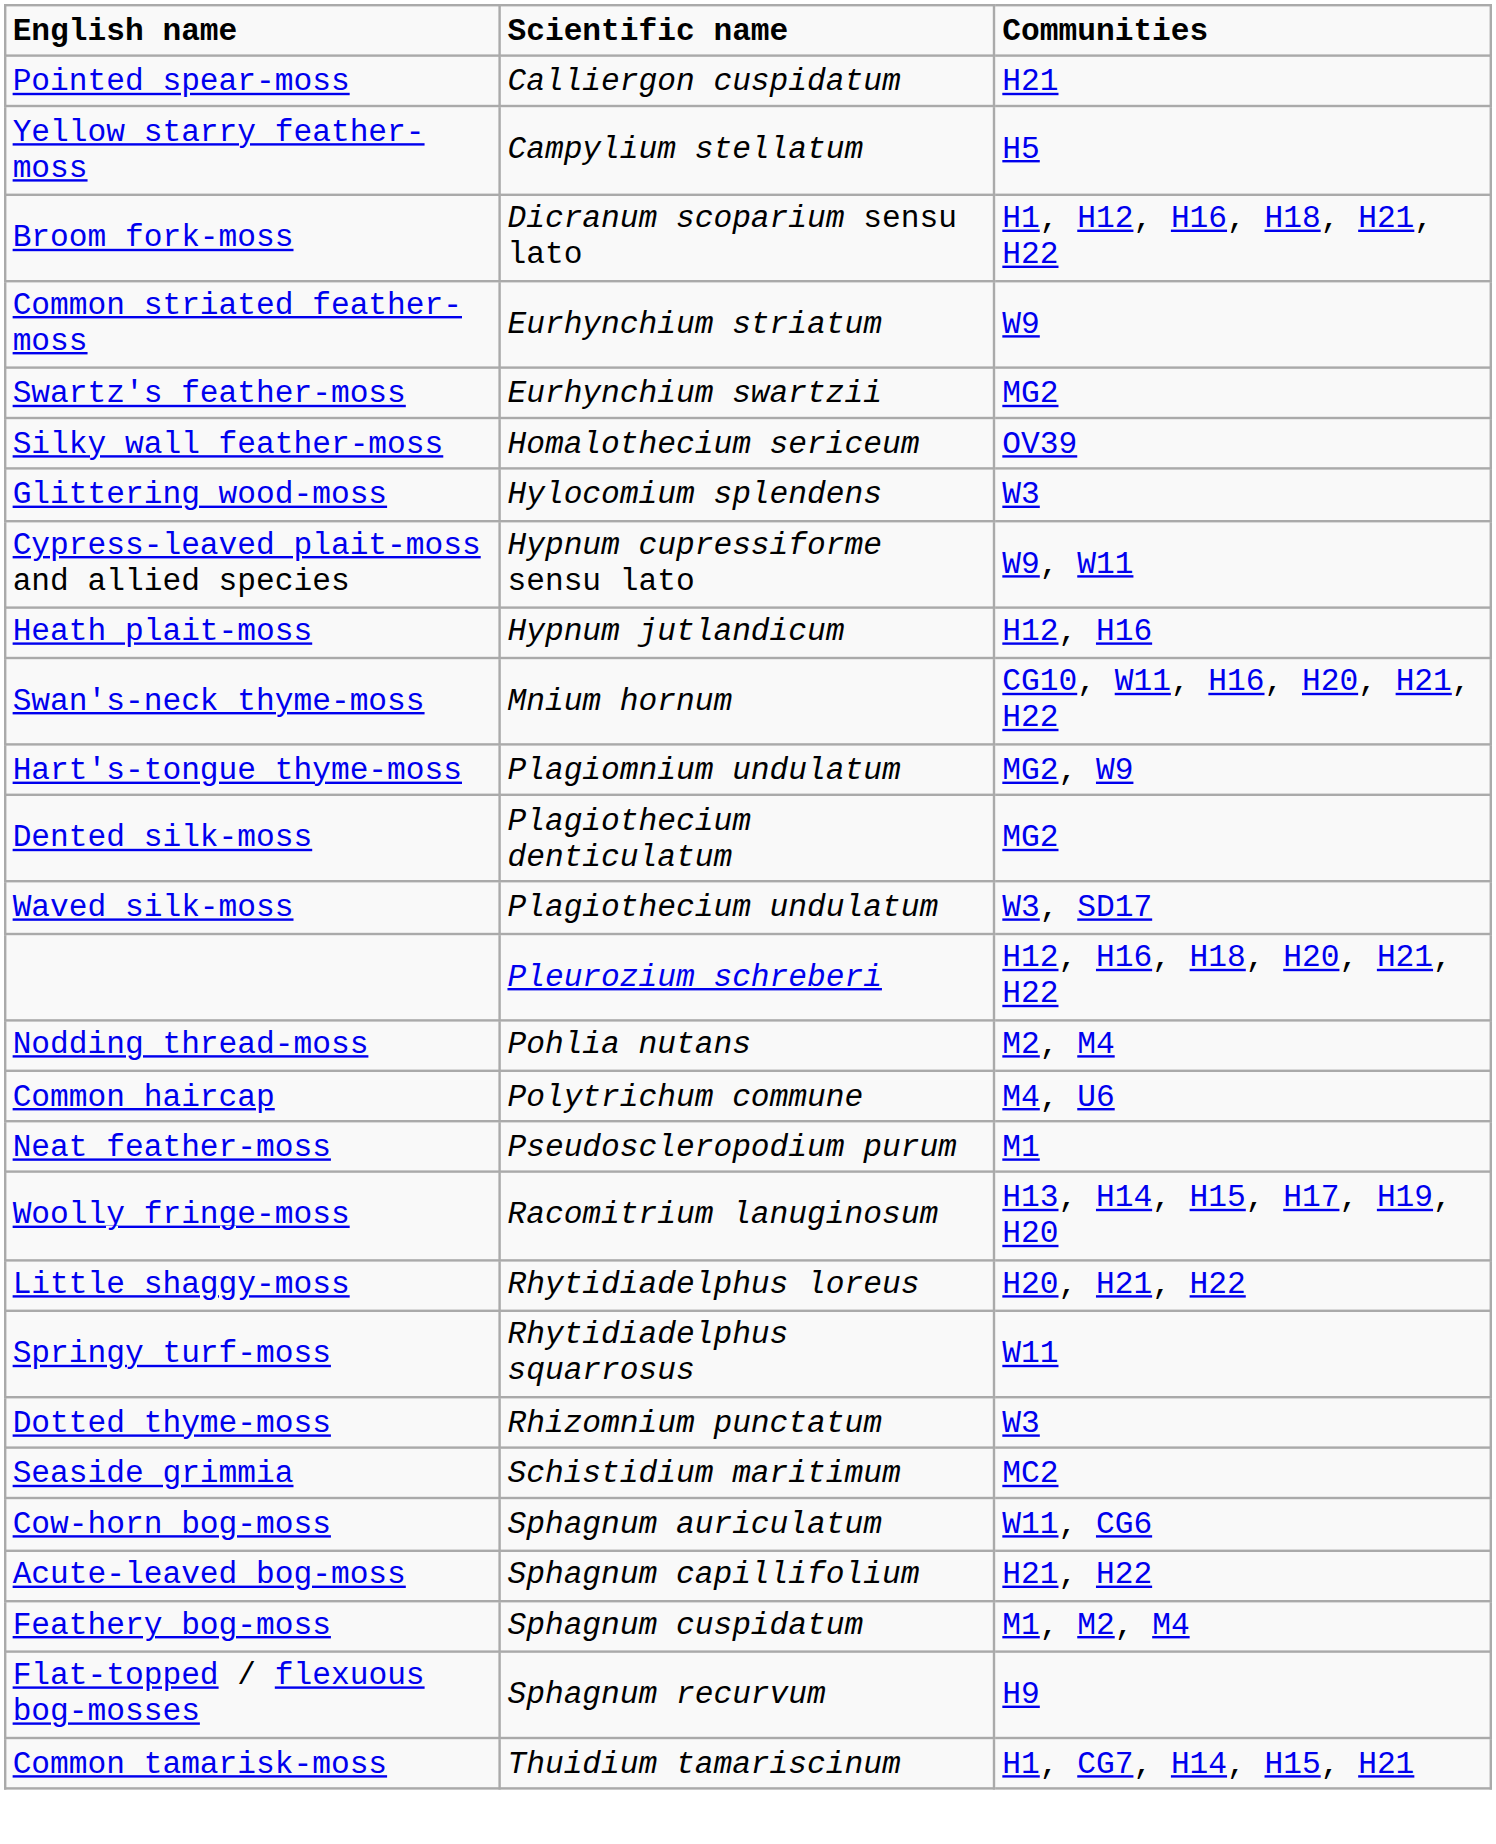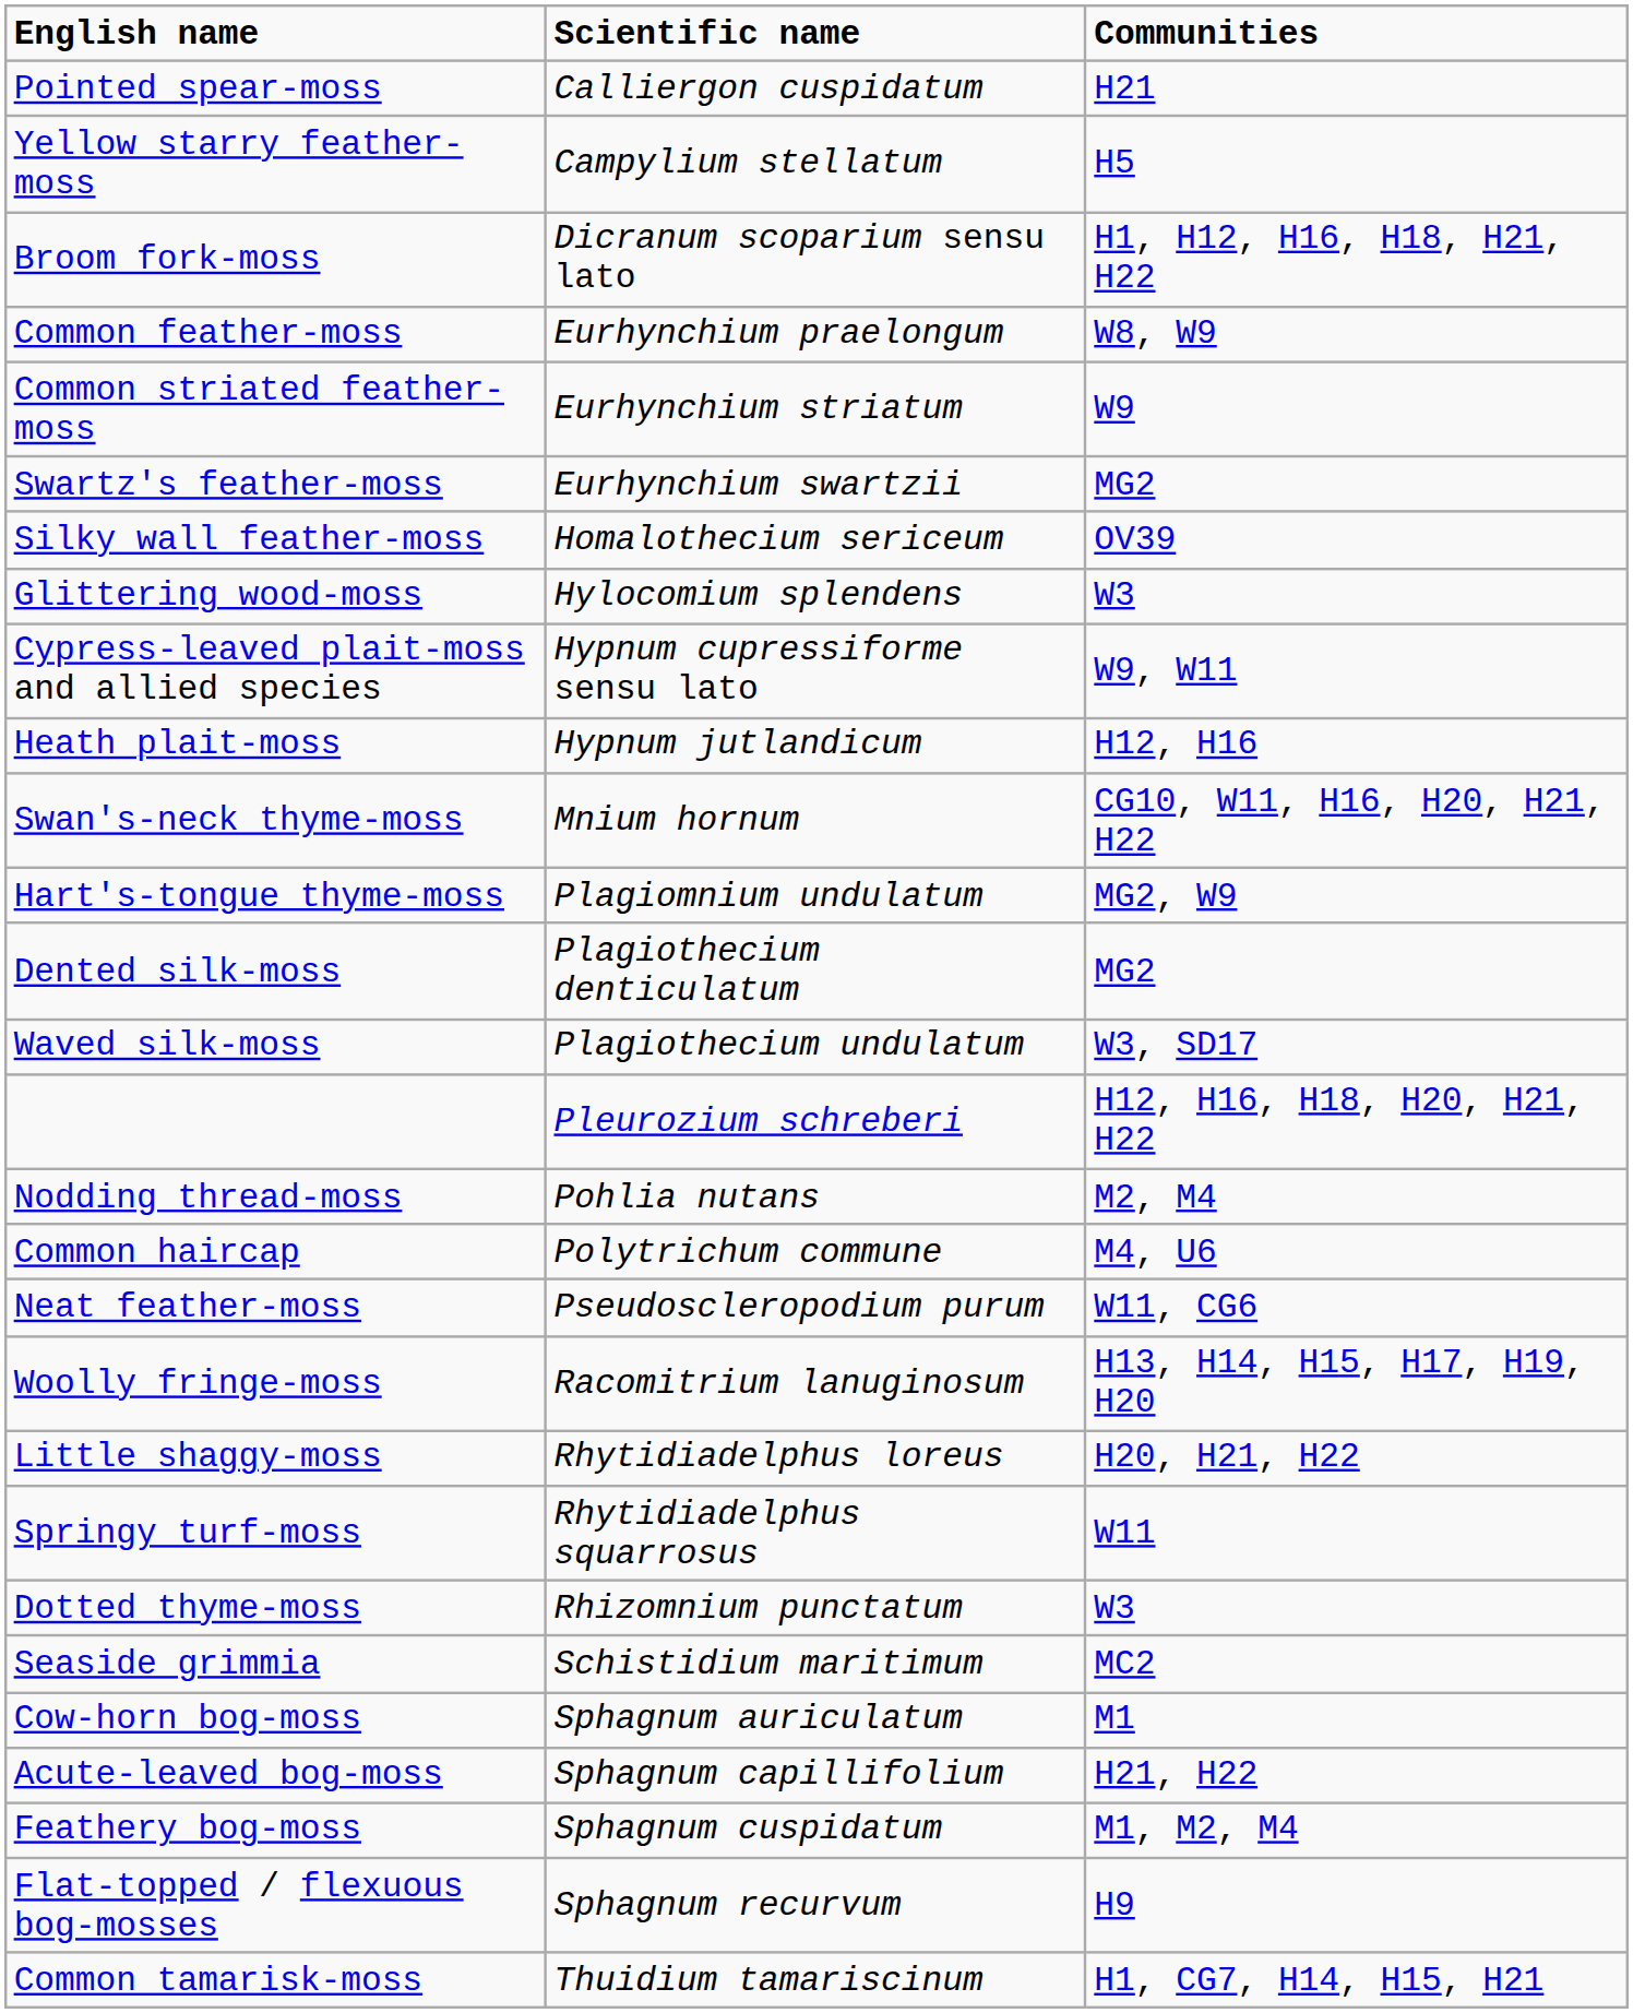+ row: Common feather-moss | Eurhynchium praelongum | W8, W9
Neat feather-moss | Communities: M1 -> W11, CG6
Cow-horn bog-moss | Communities: W11, CG6 -> M1
